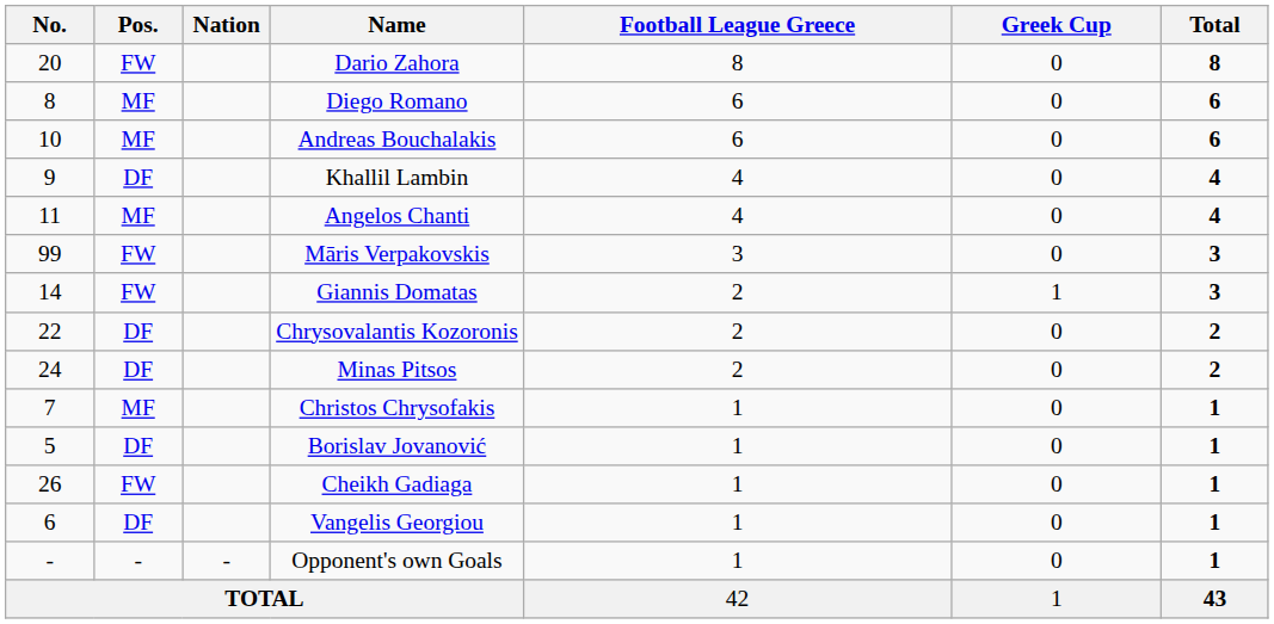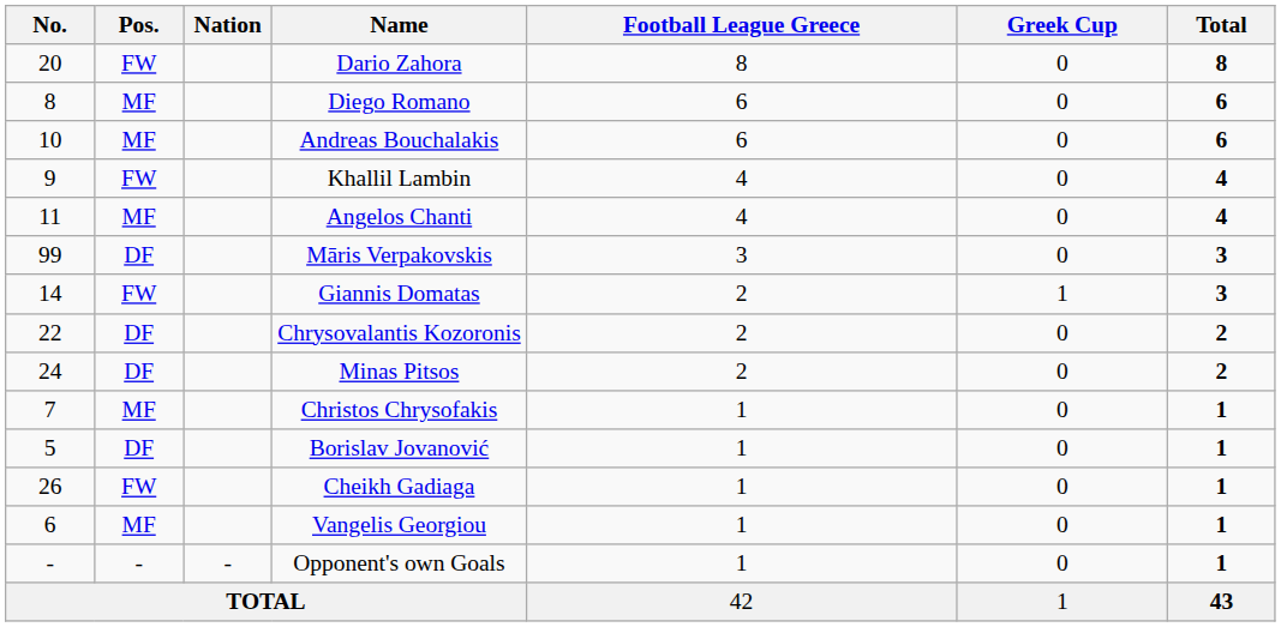Khallil Lambin | Pos.: DF -> FW
Māris Verpakovskis | Pos.: FW -> DF
Vangelis Georgiou | Pos.: DF -> MF
